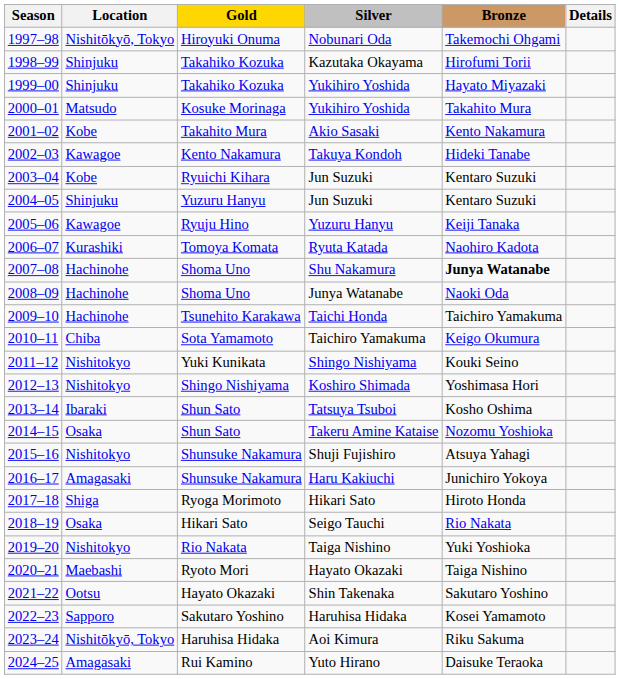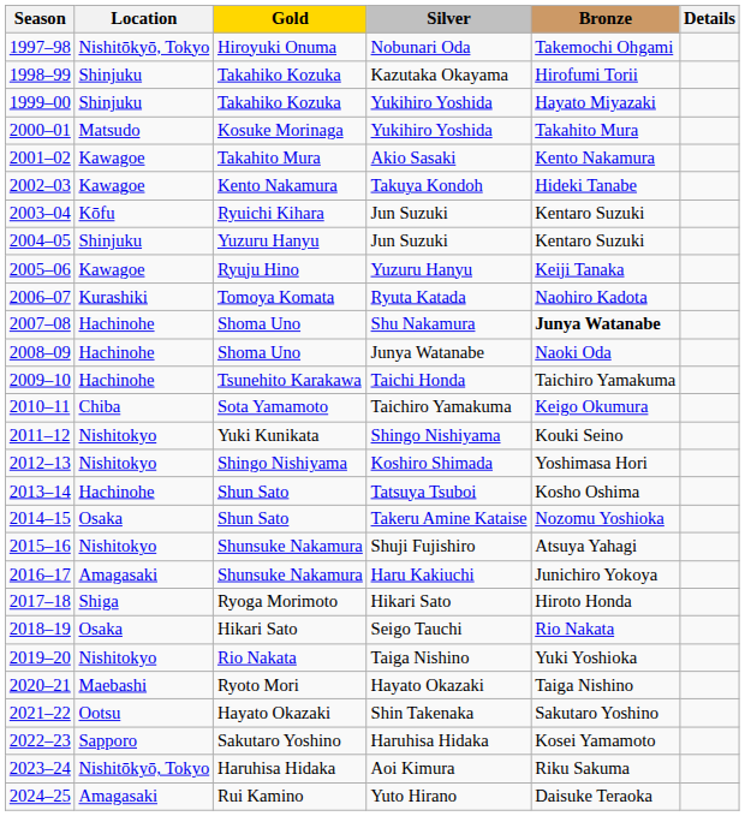Akio Sasaki | Location: Kobe -> Kawagoe
2003–04 / Jun Suzuki | Location: Kobe -> Kōfu
Tatsuya Tsuboi | Location: Ibaraki -> Hachinohe
